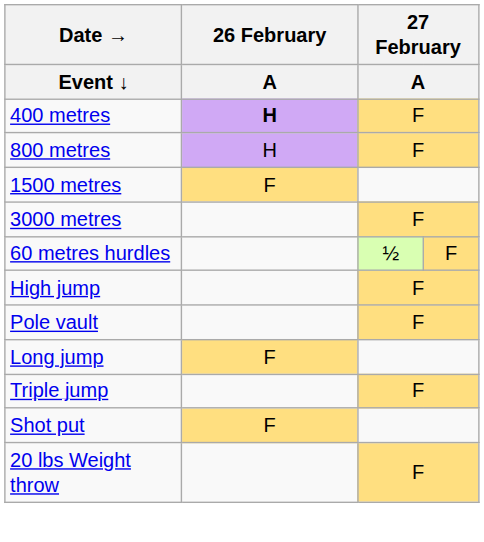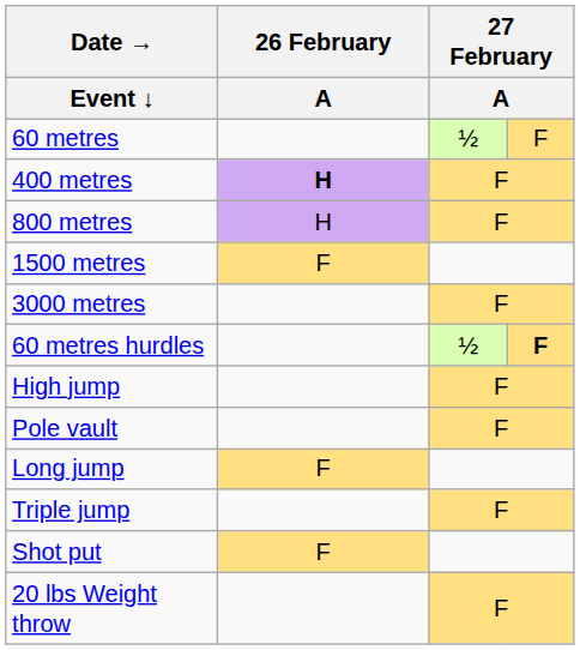+ row: 60 metres | ½ | F
60 metres hurdles | column 4: normal -> bold
